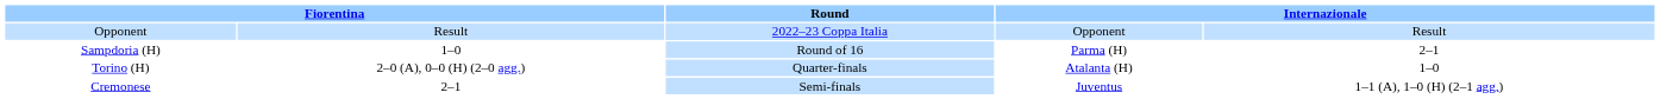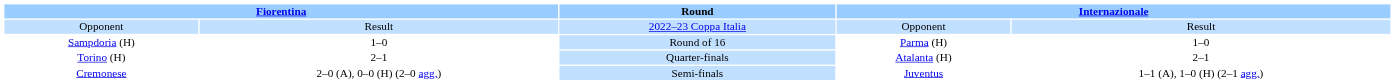Sampdoria (H) | column 5: 2–1 -> 1–0
Torino (H) | column 2: 2–0 (A), 0–0 (H) (2–0 agg.) -> 2–1
Torino (H) | column 5: 1–0 -> 2–1
Cremonese | column 2: 2–1 -> 2–0 (A), 0–0 (H) (2–0 agg.)
